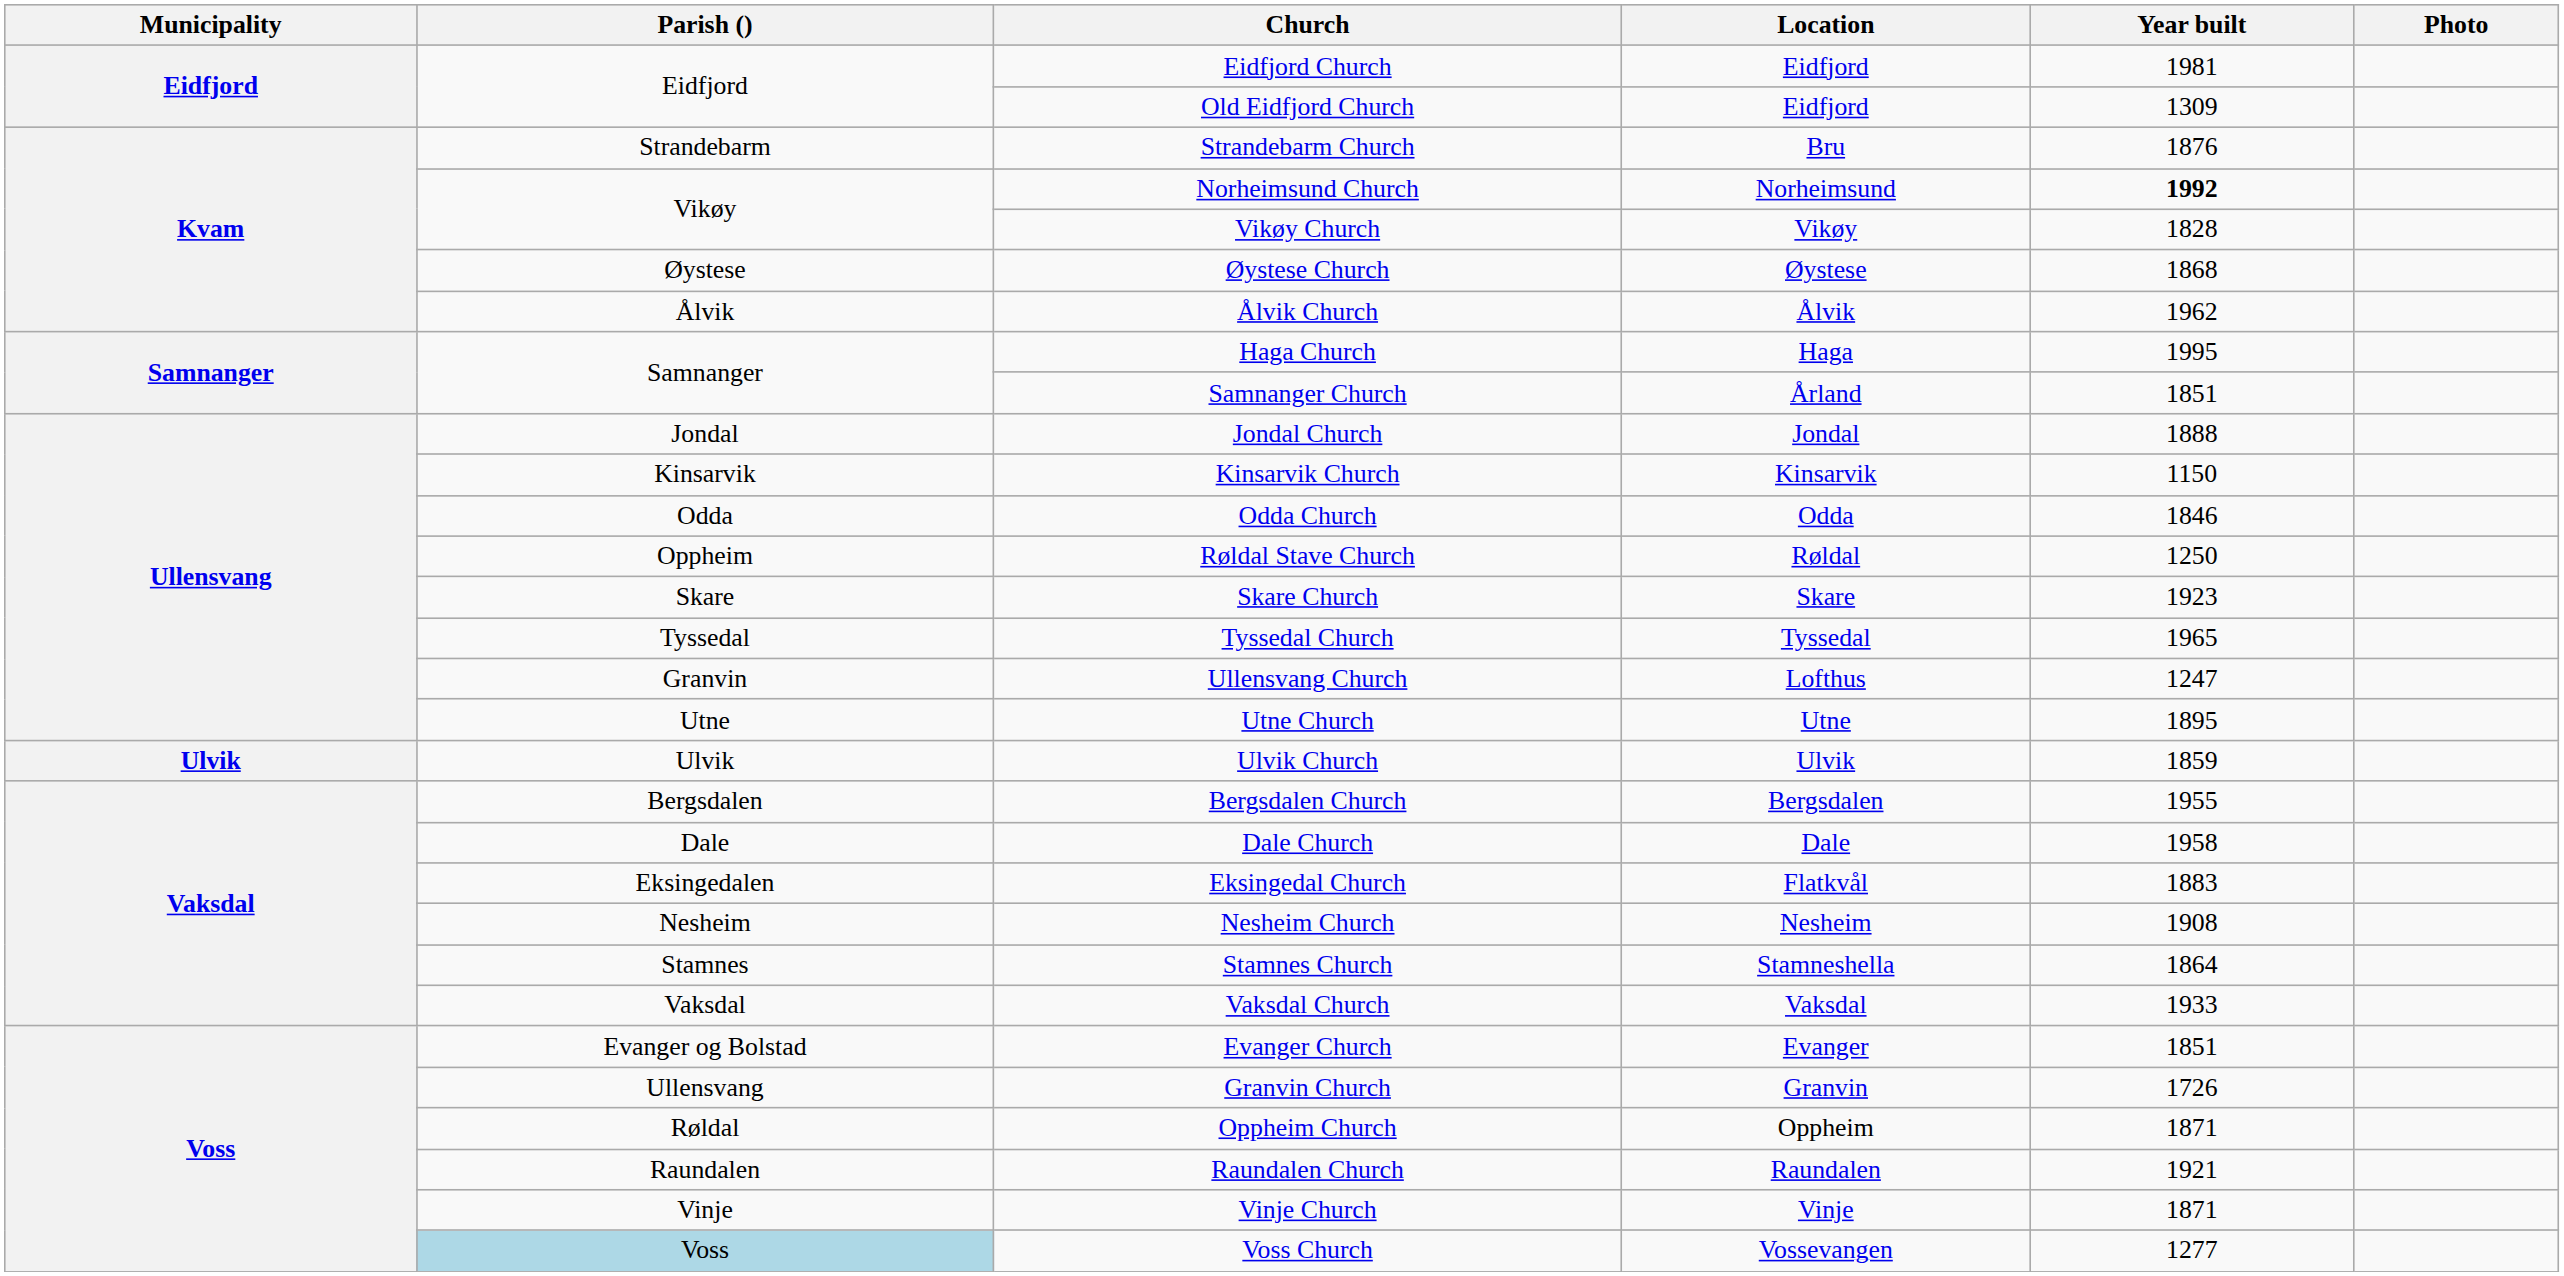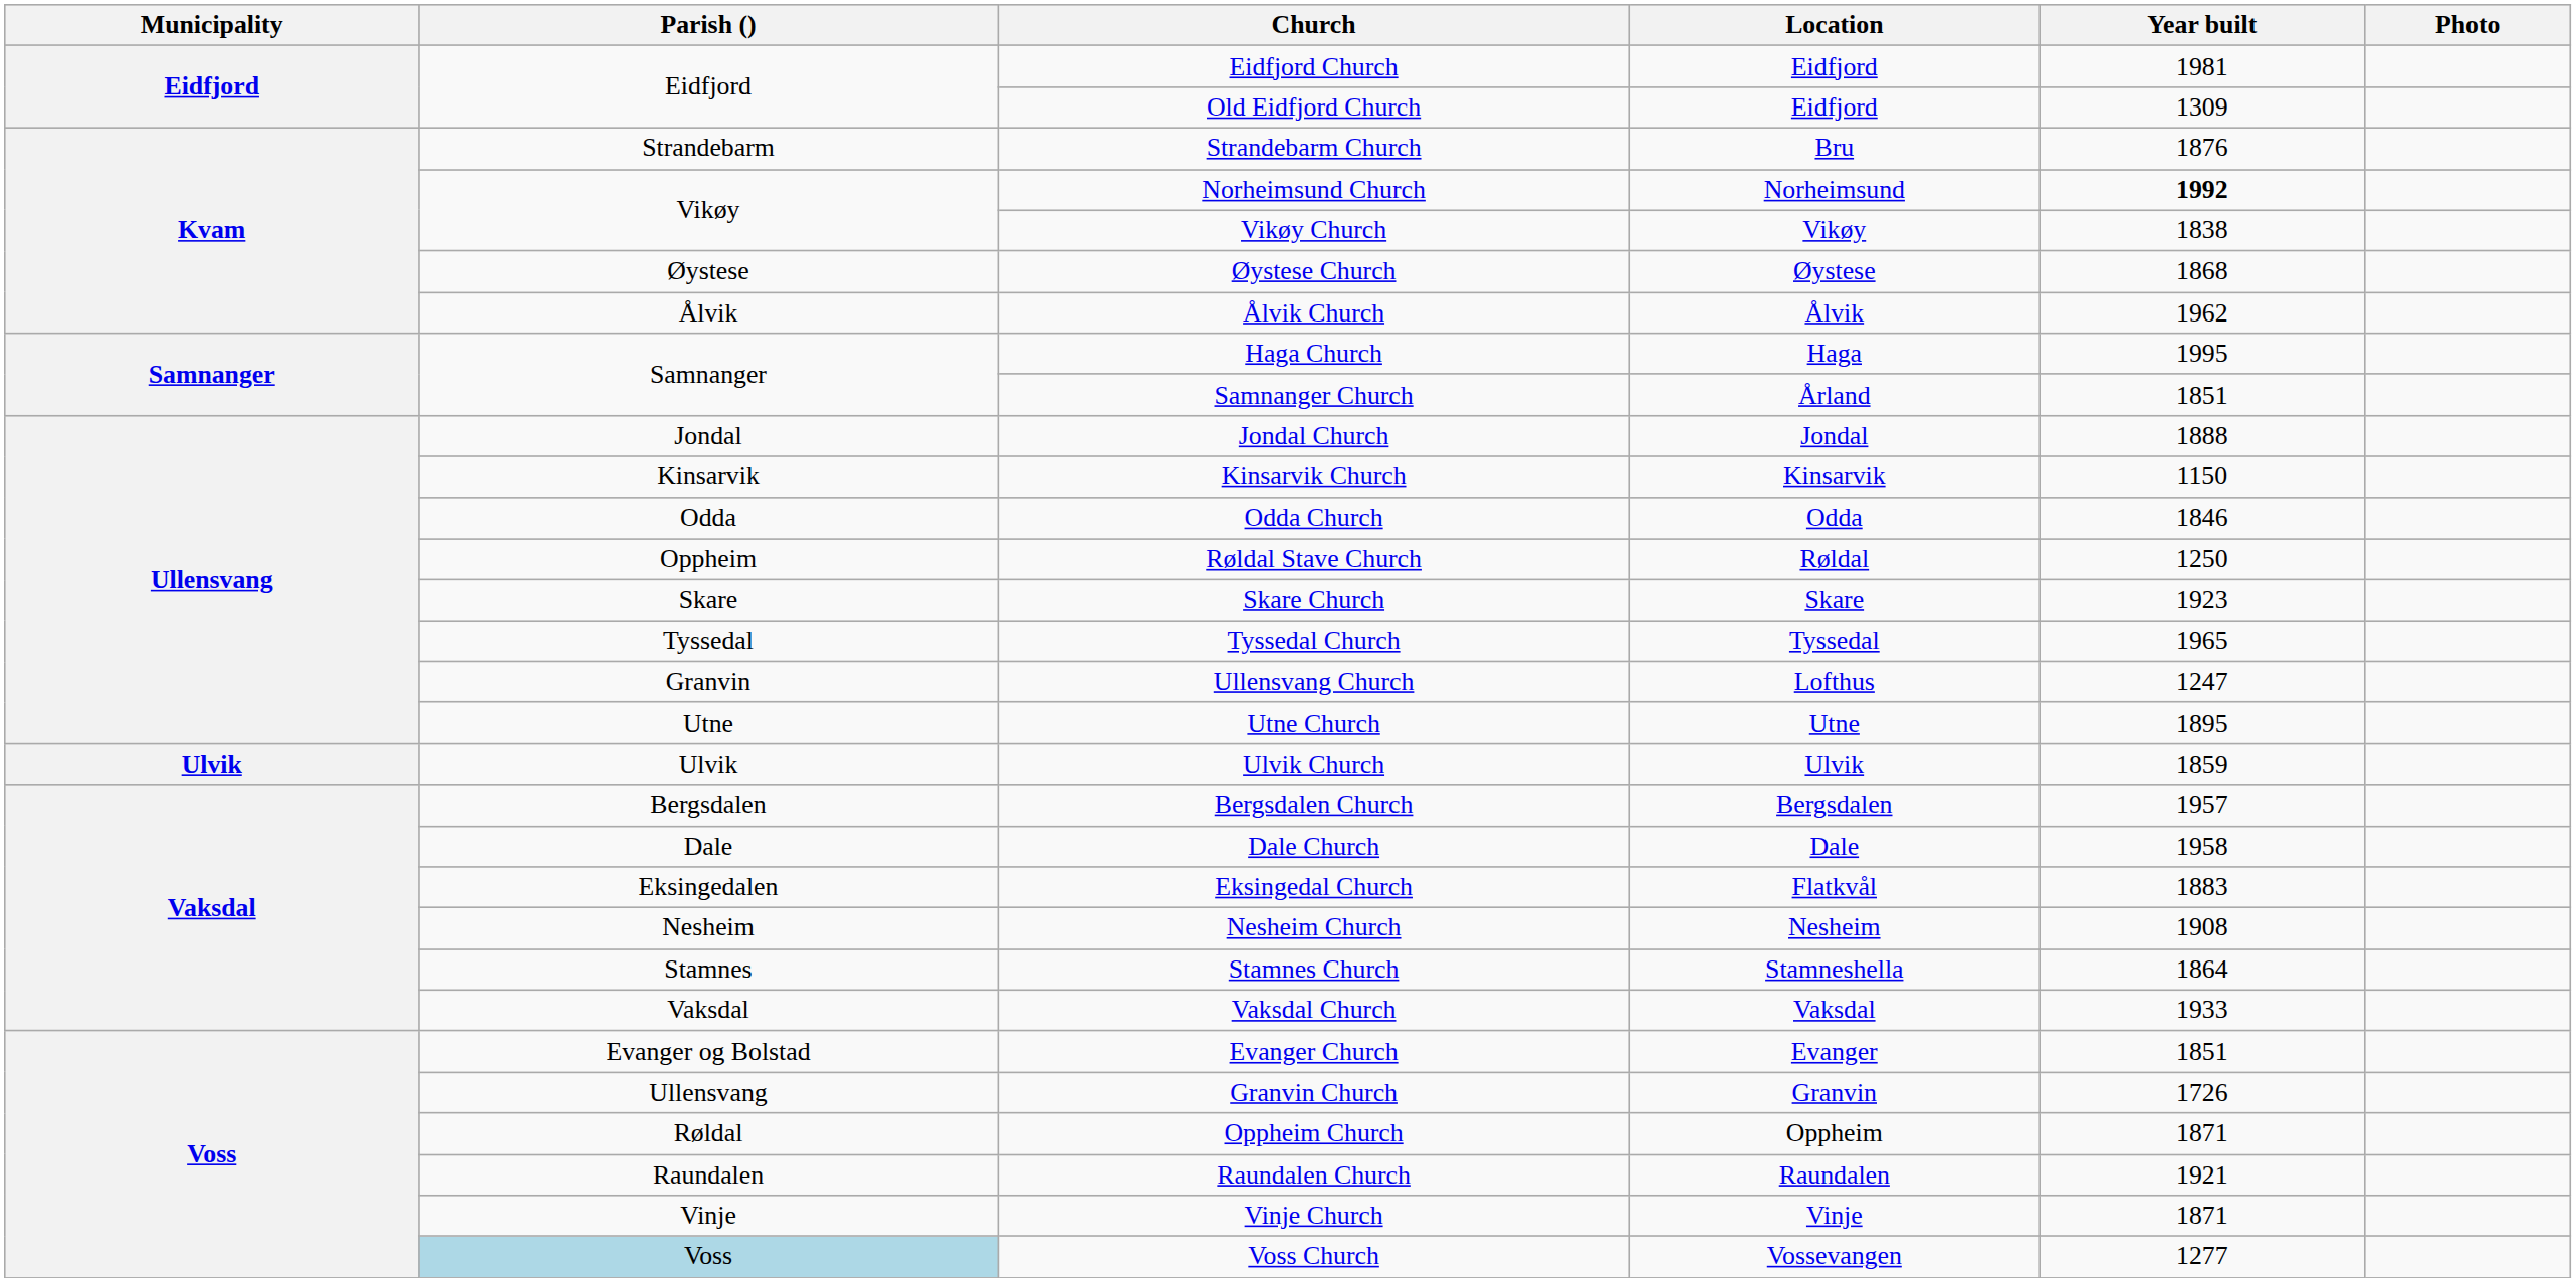Vikøy Church | Year built: 1828 -> 1838
Bergsdalen Church | Year built: 1955 -> 1957
